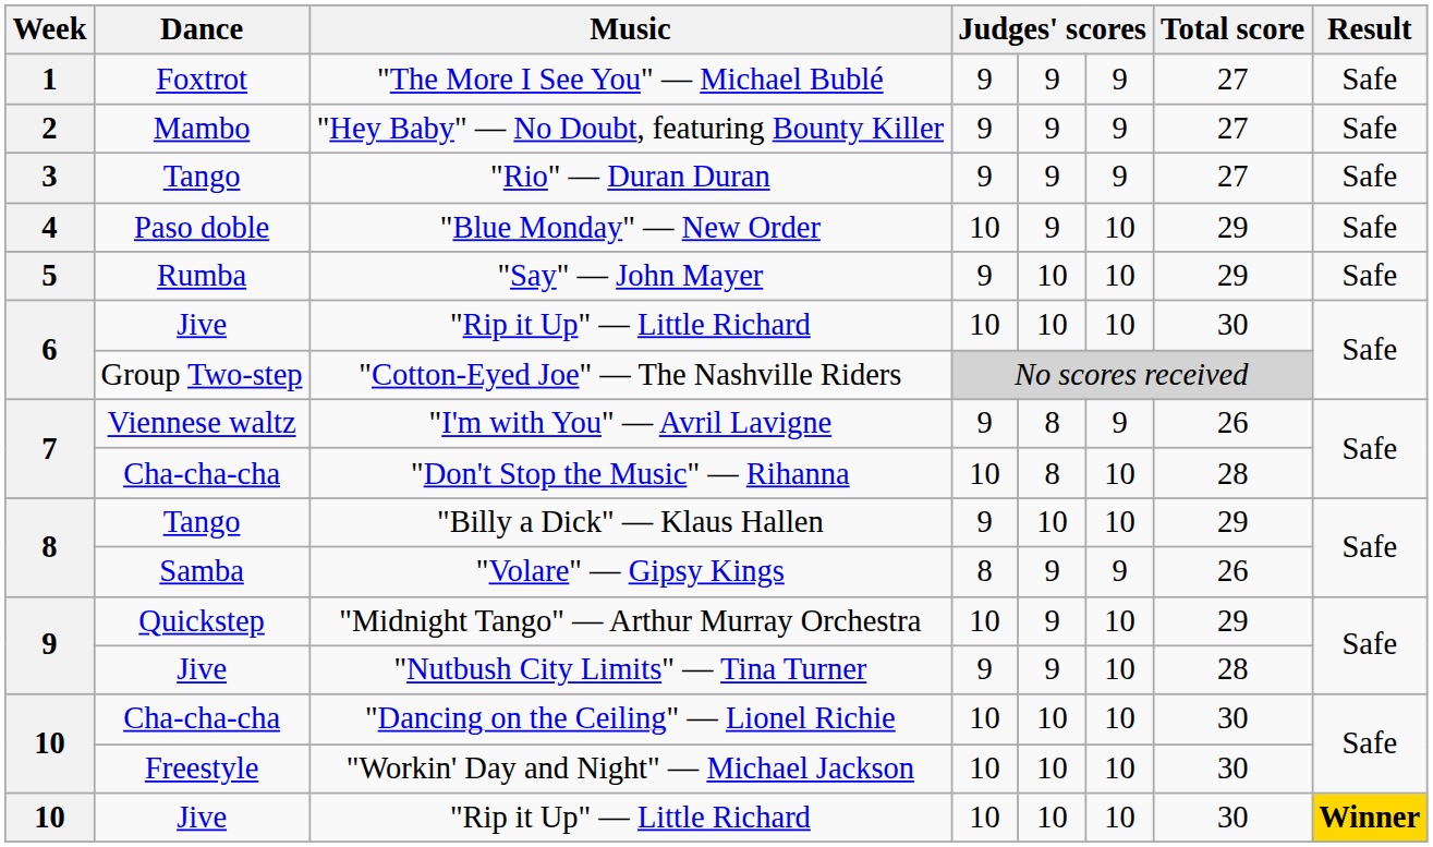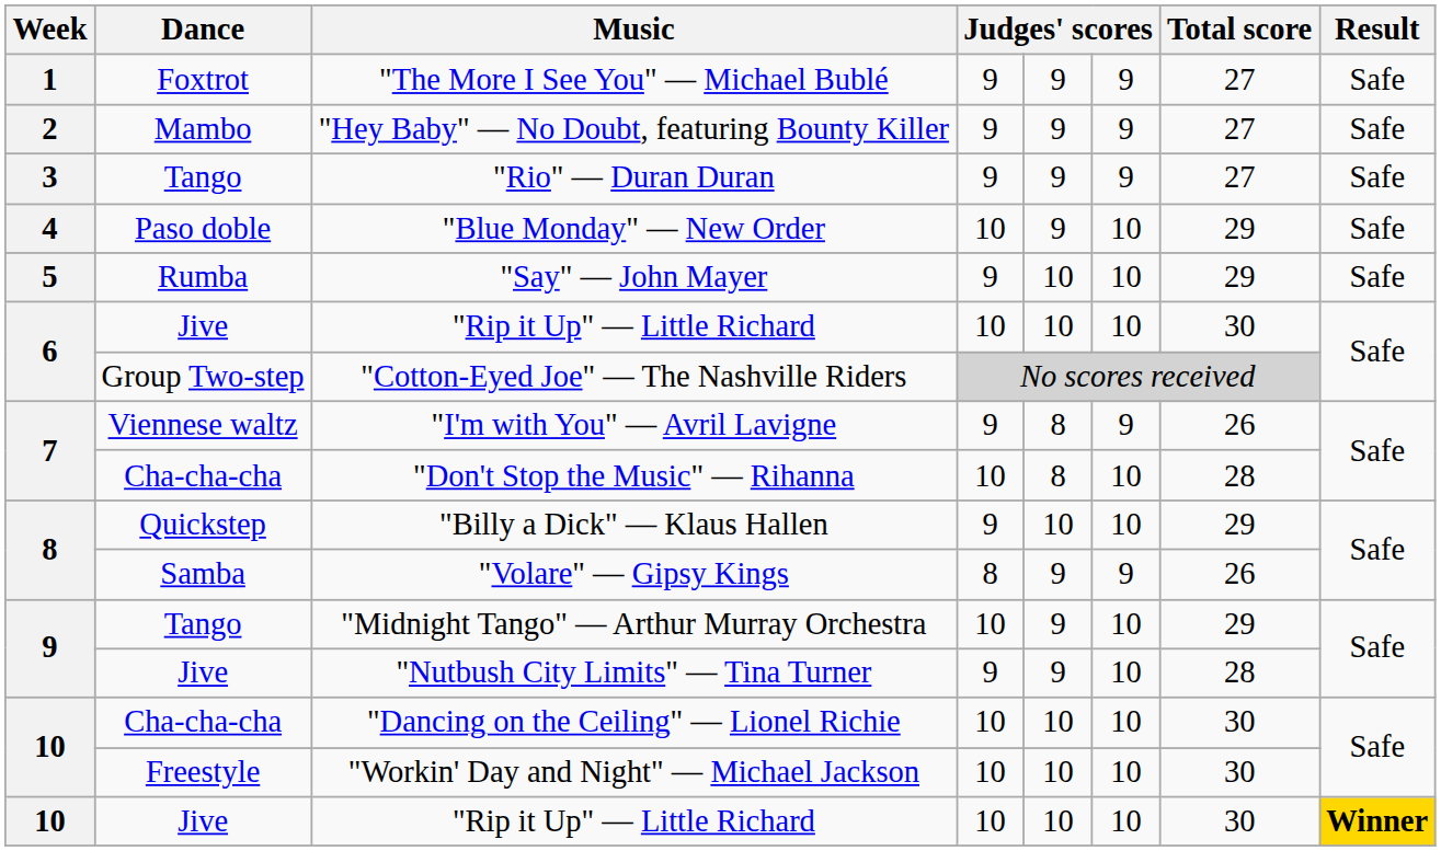"Billy a Dick" — Klaus Hallen | Dance: Tango -> Quickstep
"Midnight Tango" — Arthur Murray Orchestra | Dance: Quickstep -> Tango
